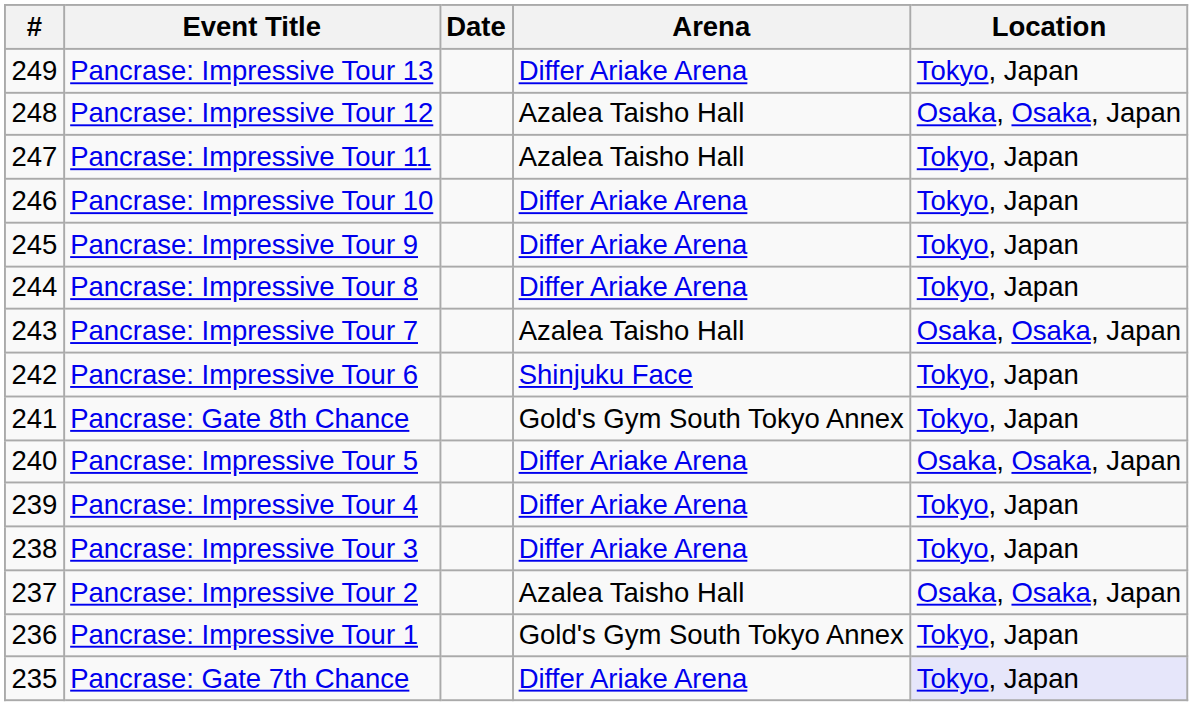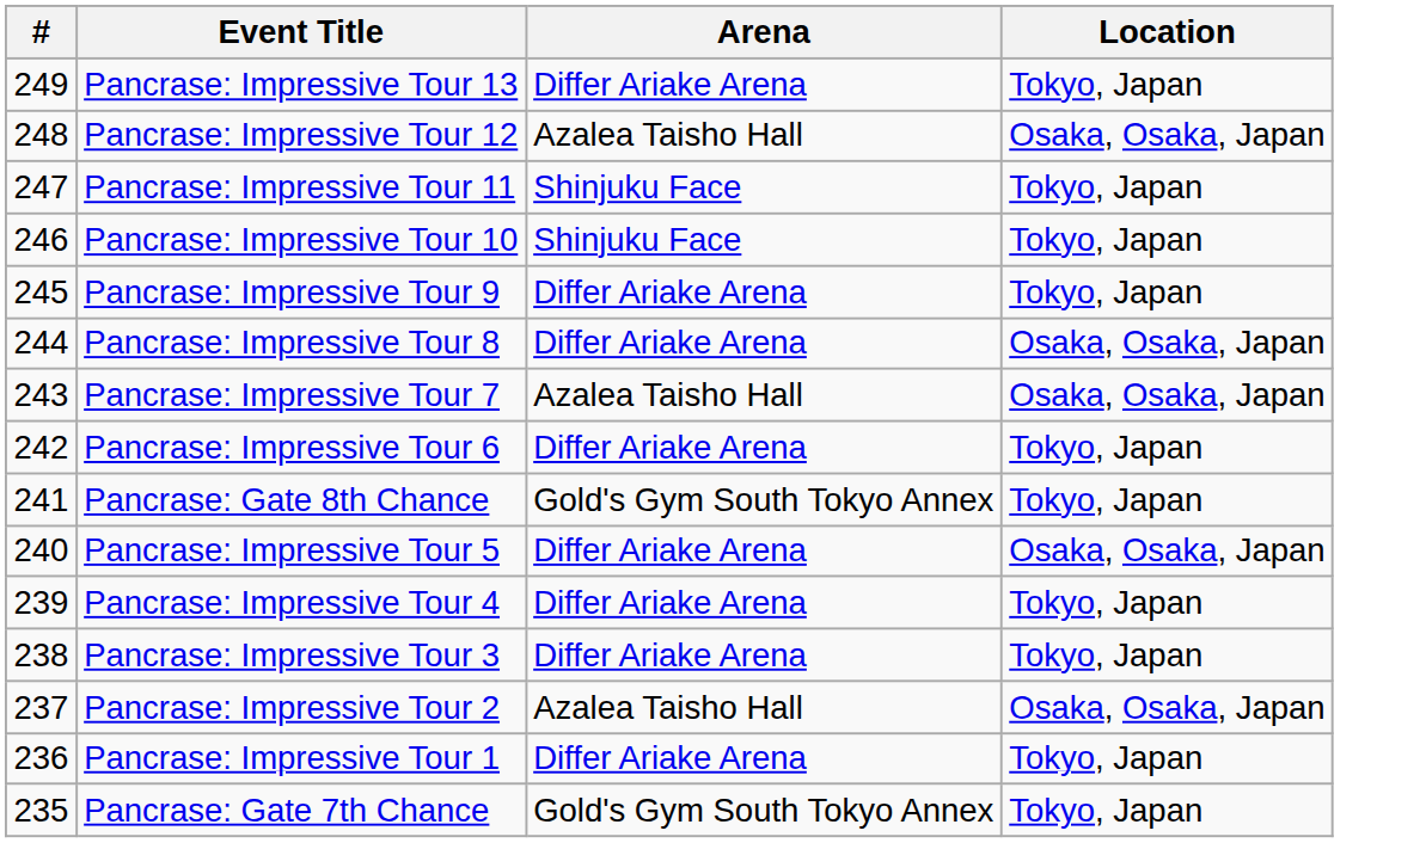- column: Date
Pancrase: Impressive Tour 11 | Arena: Azalea Taisho Hall -> Shinjuku Face
Pancrase: Impressive Tour 10 | Arena: Differ Ariake Arena -> Shinjuku Face
Pancrase: Impressive Tour 8 | Location: Tokyo, Japan -> Osaka, Osaka, Japan
Pancrase: Impressive Tour 6 | Arena: Shinjuku Face -> Differ Ariake Arena
Pancrase: Impressive Tour 1 | Arena: Gold's Gym South Tokyo Annex -> Differ Ariake Arena
Pancrase: Gate 7th Chance | Arena: Differ Ariake Arena -> Gold's Gym South Tokyo Annex
Pancrase: Gate 7th Chance | Location: lavender background -> no background
